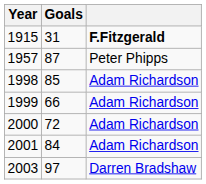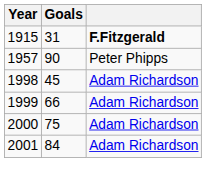1957 | Goals: 87 -> 90
1998 | Goals: 85 -> 45
2000 | Goals: 72 -> 75
- row: 2003 | 97 | Darren Bradshaw
